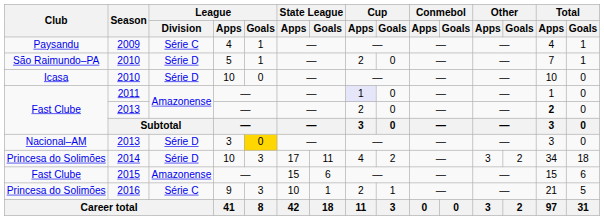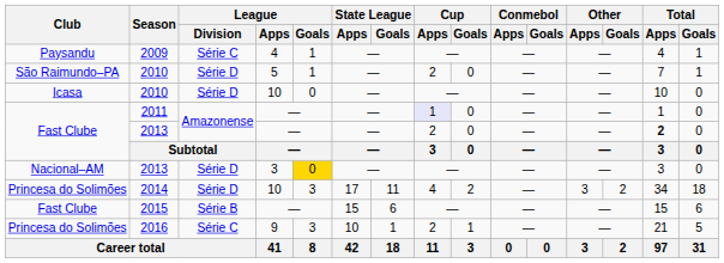2015 | League / Division: Amazonense -> Série B
